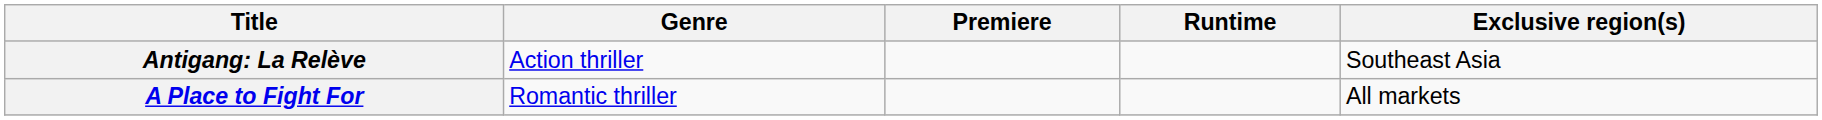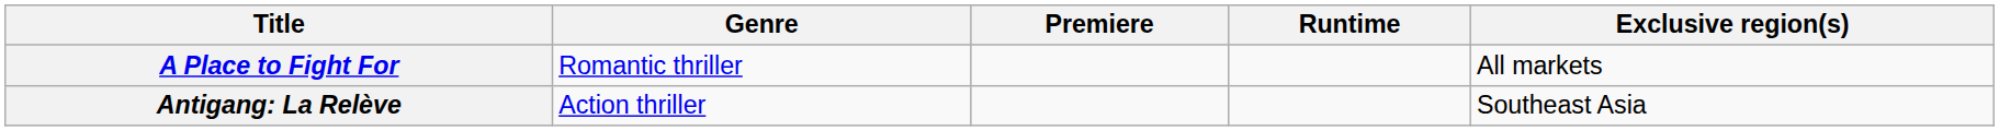rows swapped: A Place to Fight For <-> Antigang: La Relève
